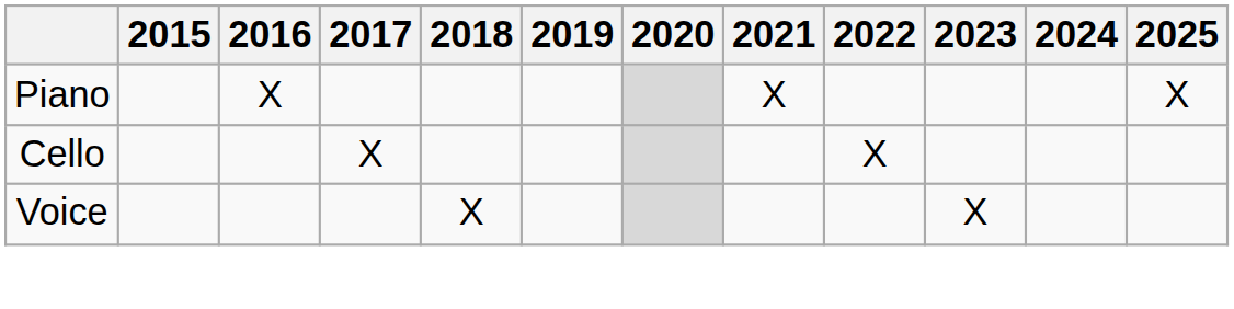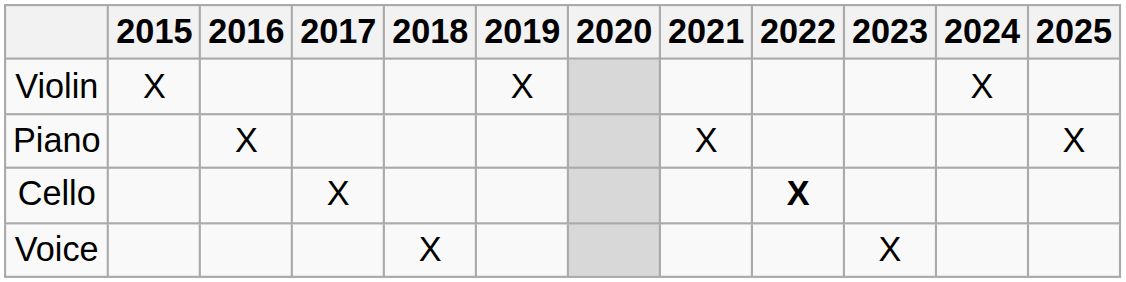+ row: Violin | X | X | X
Cello | 2022: normal -> bold
